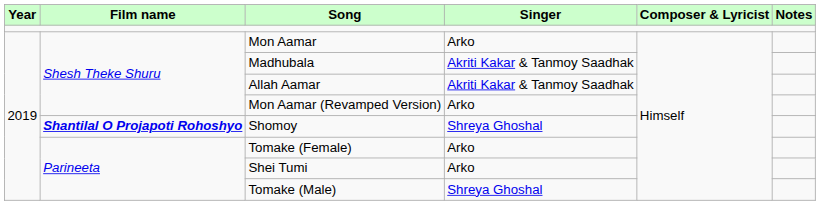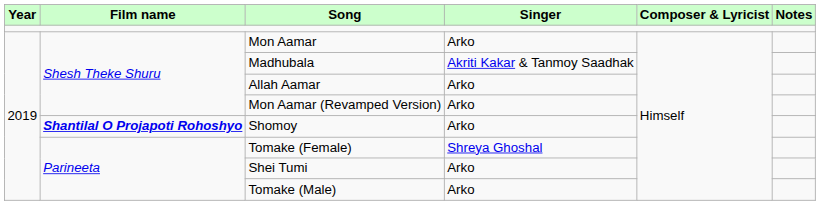Allah Aamar | Singer: Akriti Kakar & Tanmoy Saadhak -> Arko
Shomoy | Singer: Shreya Ghoshal -> Arko
Tomake (Female) | Singer: Arko -> Shreya Ghoshal
Tomake (Male) | Singer: Shreya Ghoshal -> Arko
